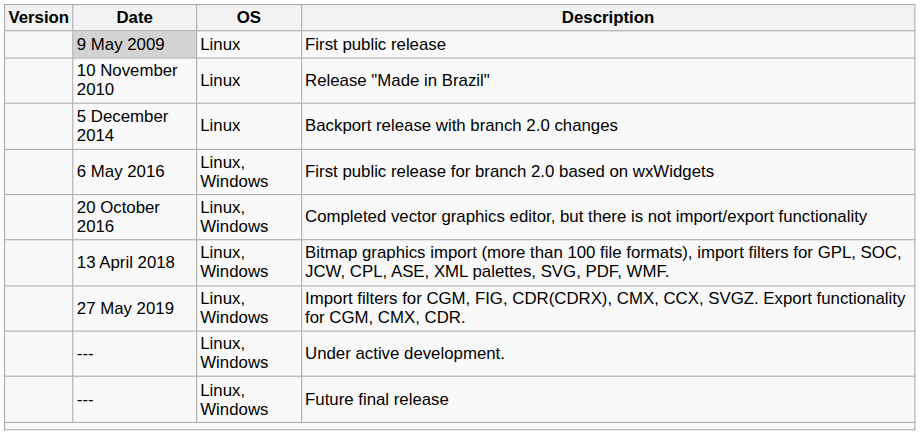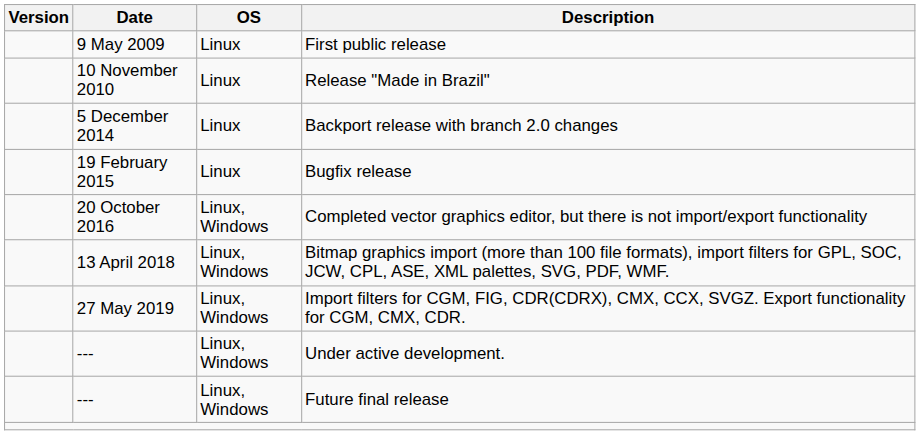First public release | Date: lightgrey background -> no background
+ row: 19 February 2015 | Linux | Bugfix release
- row: 6 May 2016 | Linux, Windows | First public release for branch 2.0 based on wxWidgets
